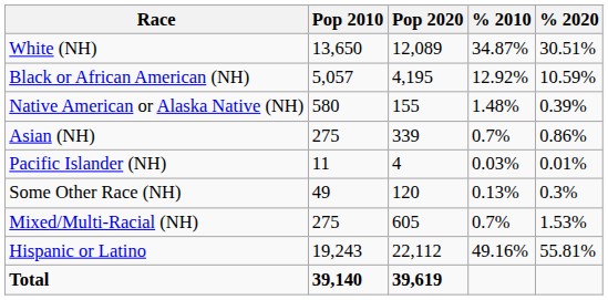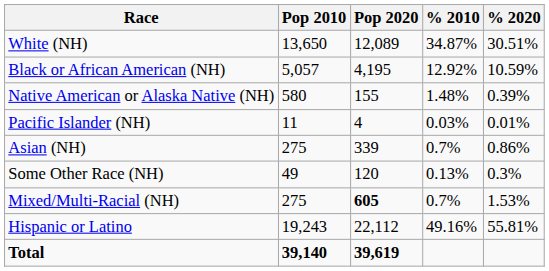rows swapped: Asian (NH) <-> Pacific Islander (NH)
Mixed/Multi-Racial (NH) | Pop 2020: normal -> bold
